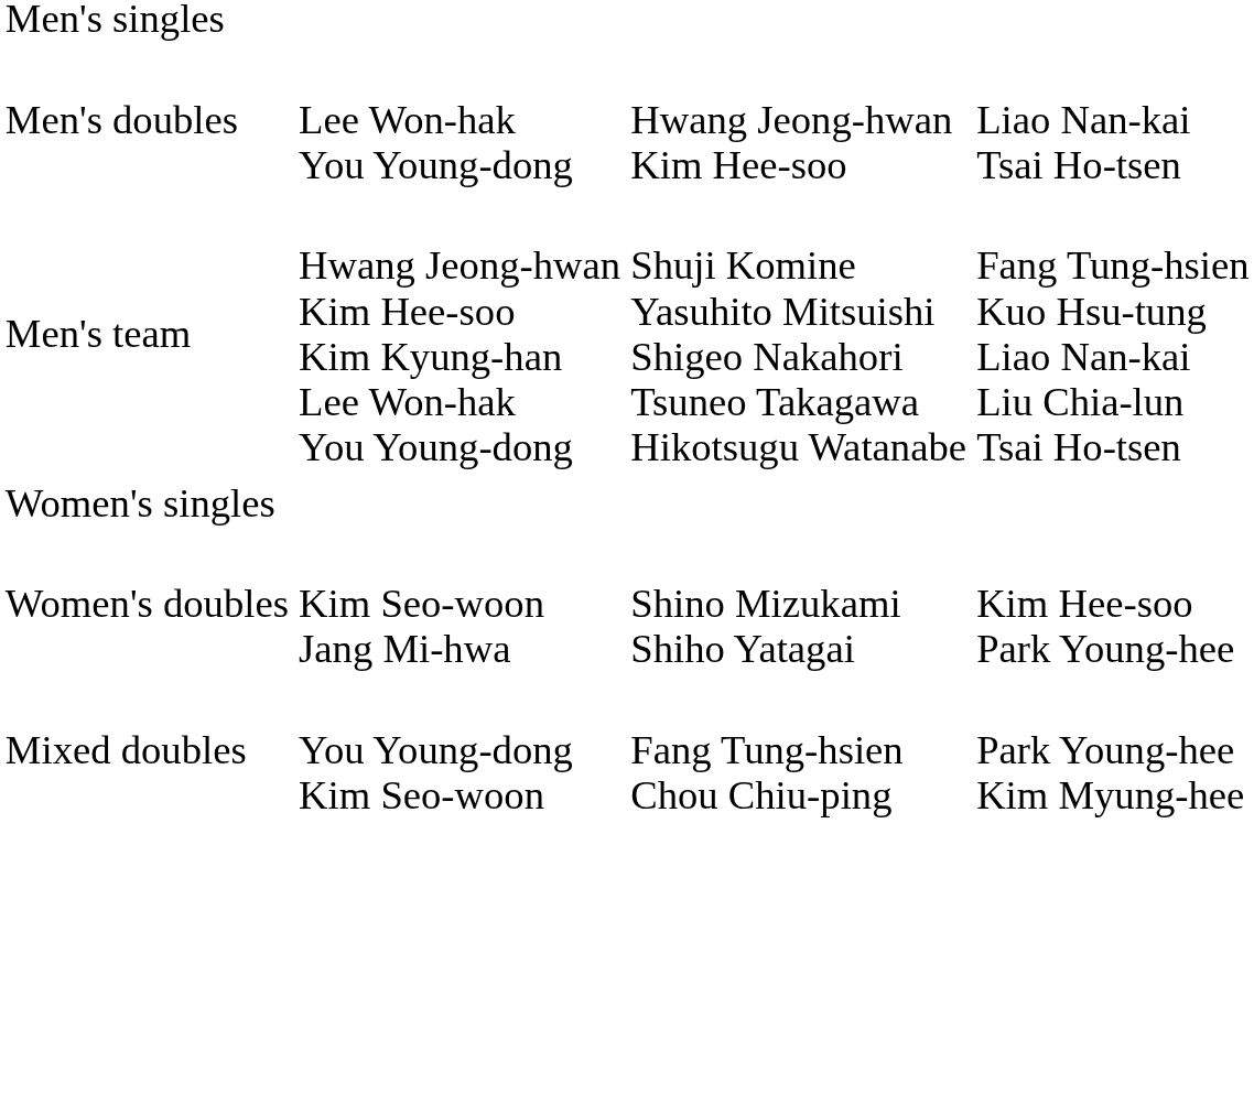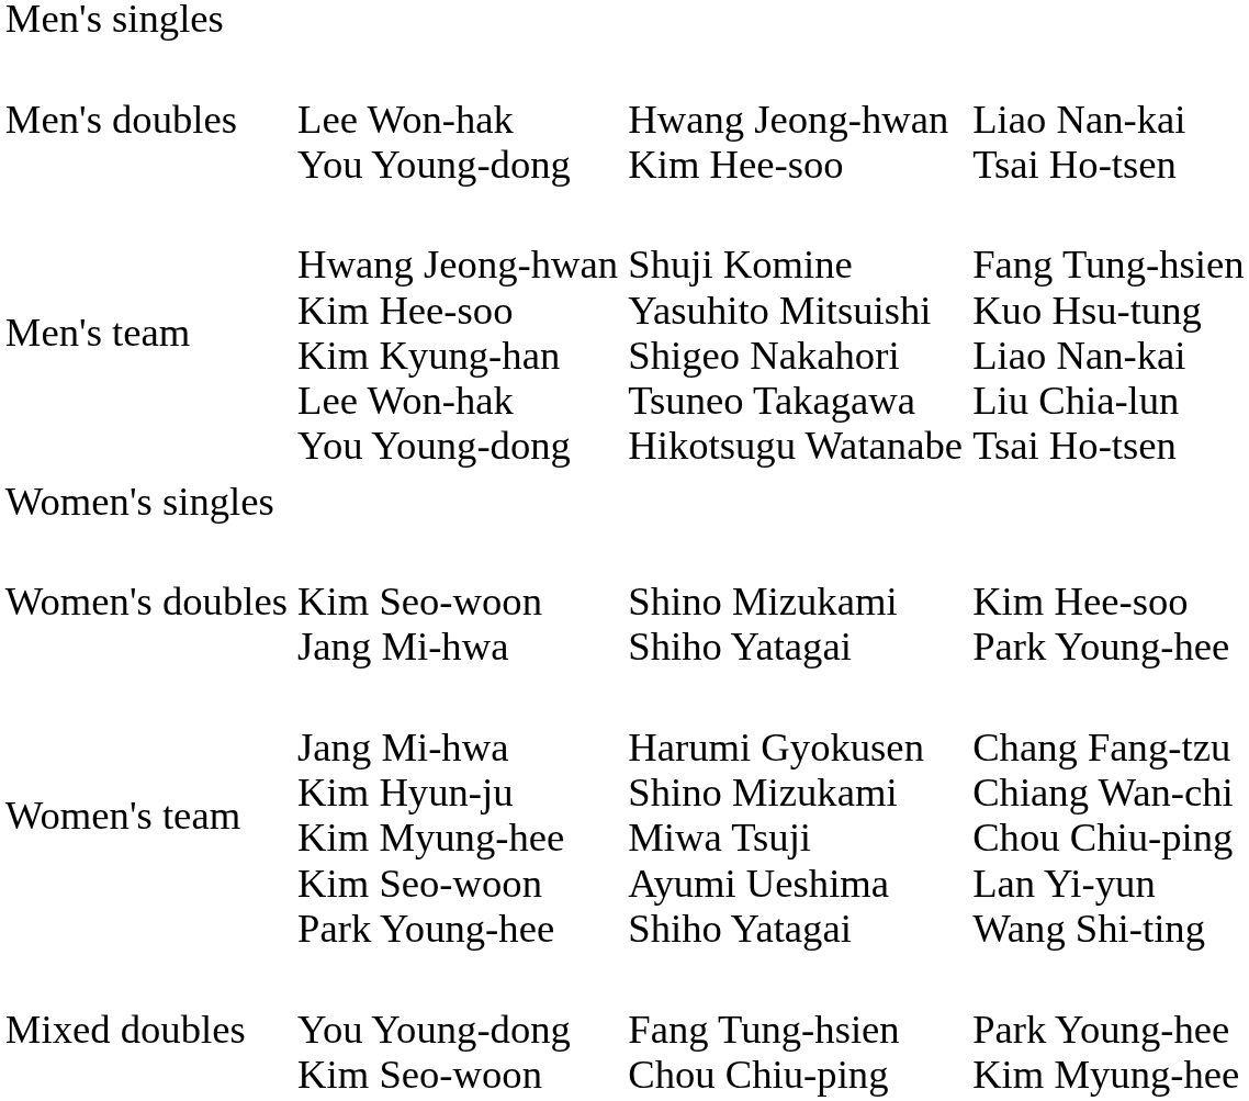+ row: Women's team | Jang Mi-hwa Kim Hyun-ju Kim Myung-hee Kim Seo-woon Park Young-hee | Harumi Gyokusen Shino Mizukami Miwa Tsuji Ayumi Ueshima Shiho Yatagai | Chang Fang-tzu Chiang Wan-chi Chou Chiu-ping Lan Yi-yun Wang Shi-ting
